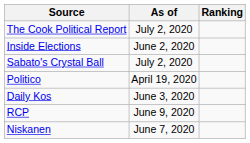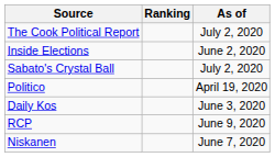columns swapped: Ranking <-> As of
